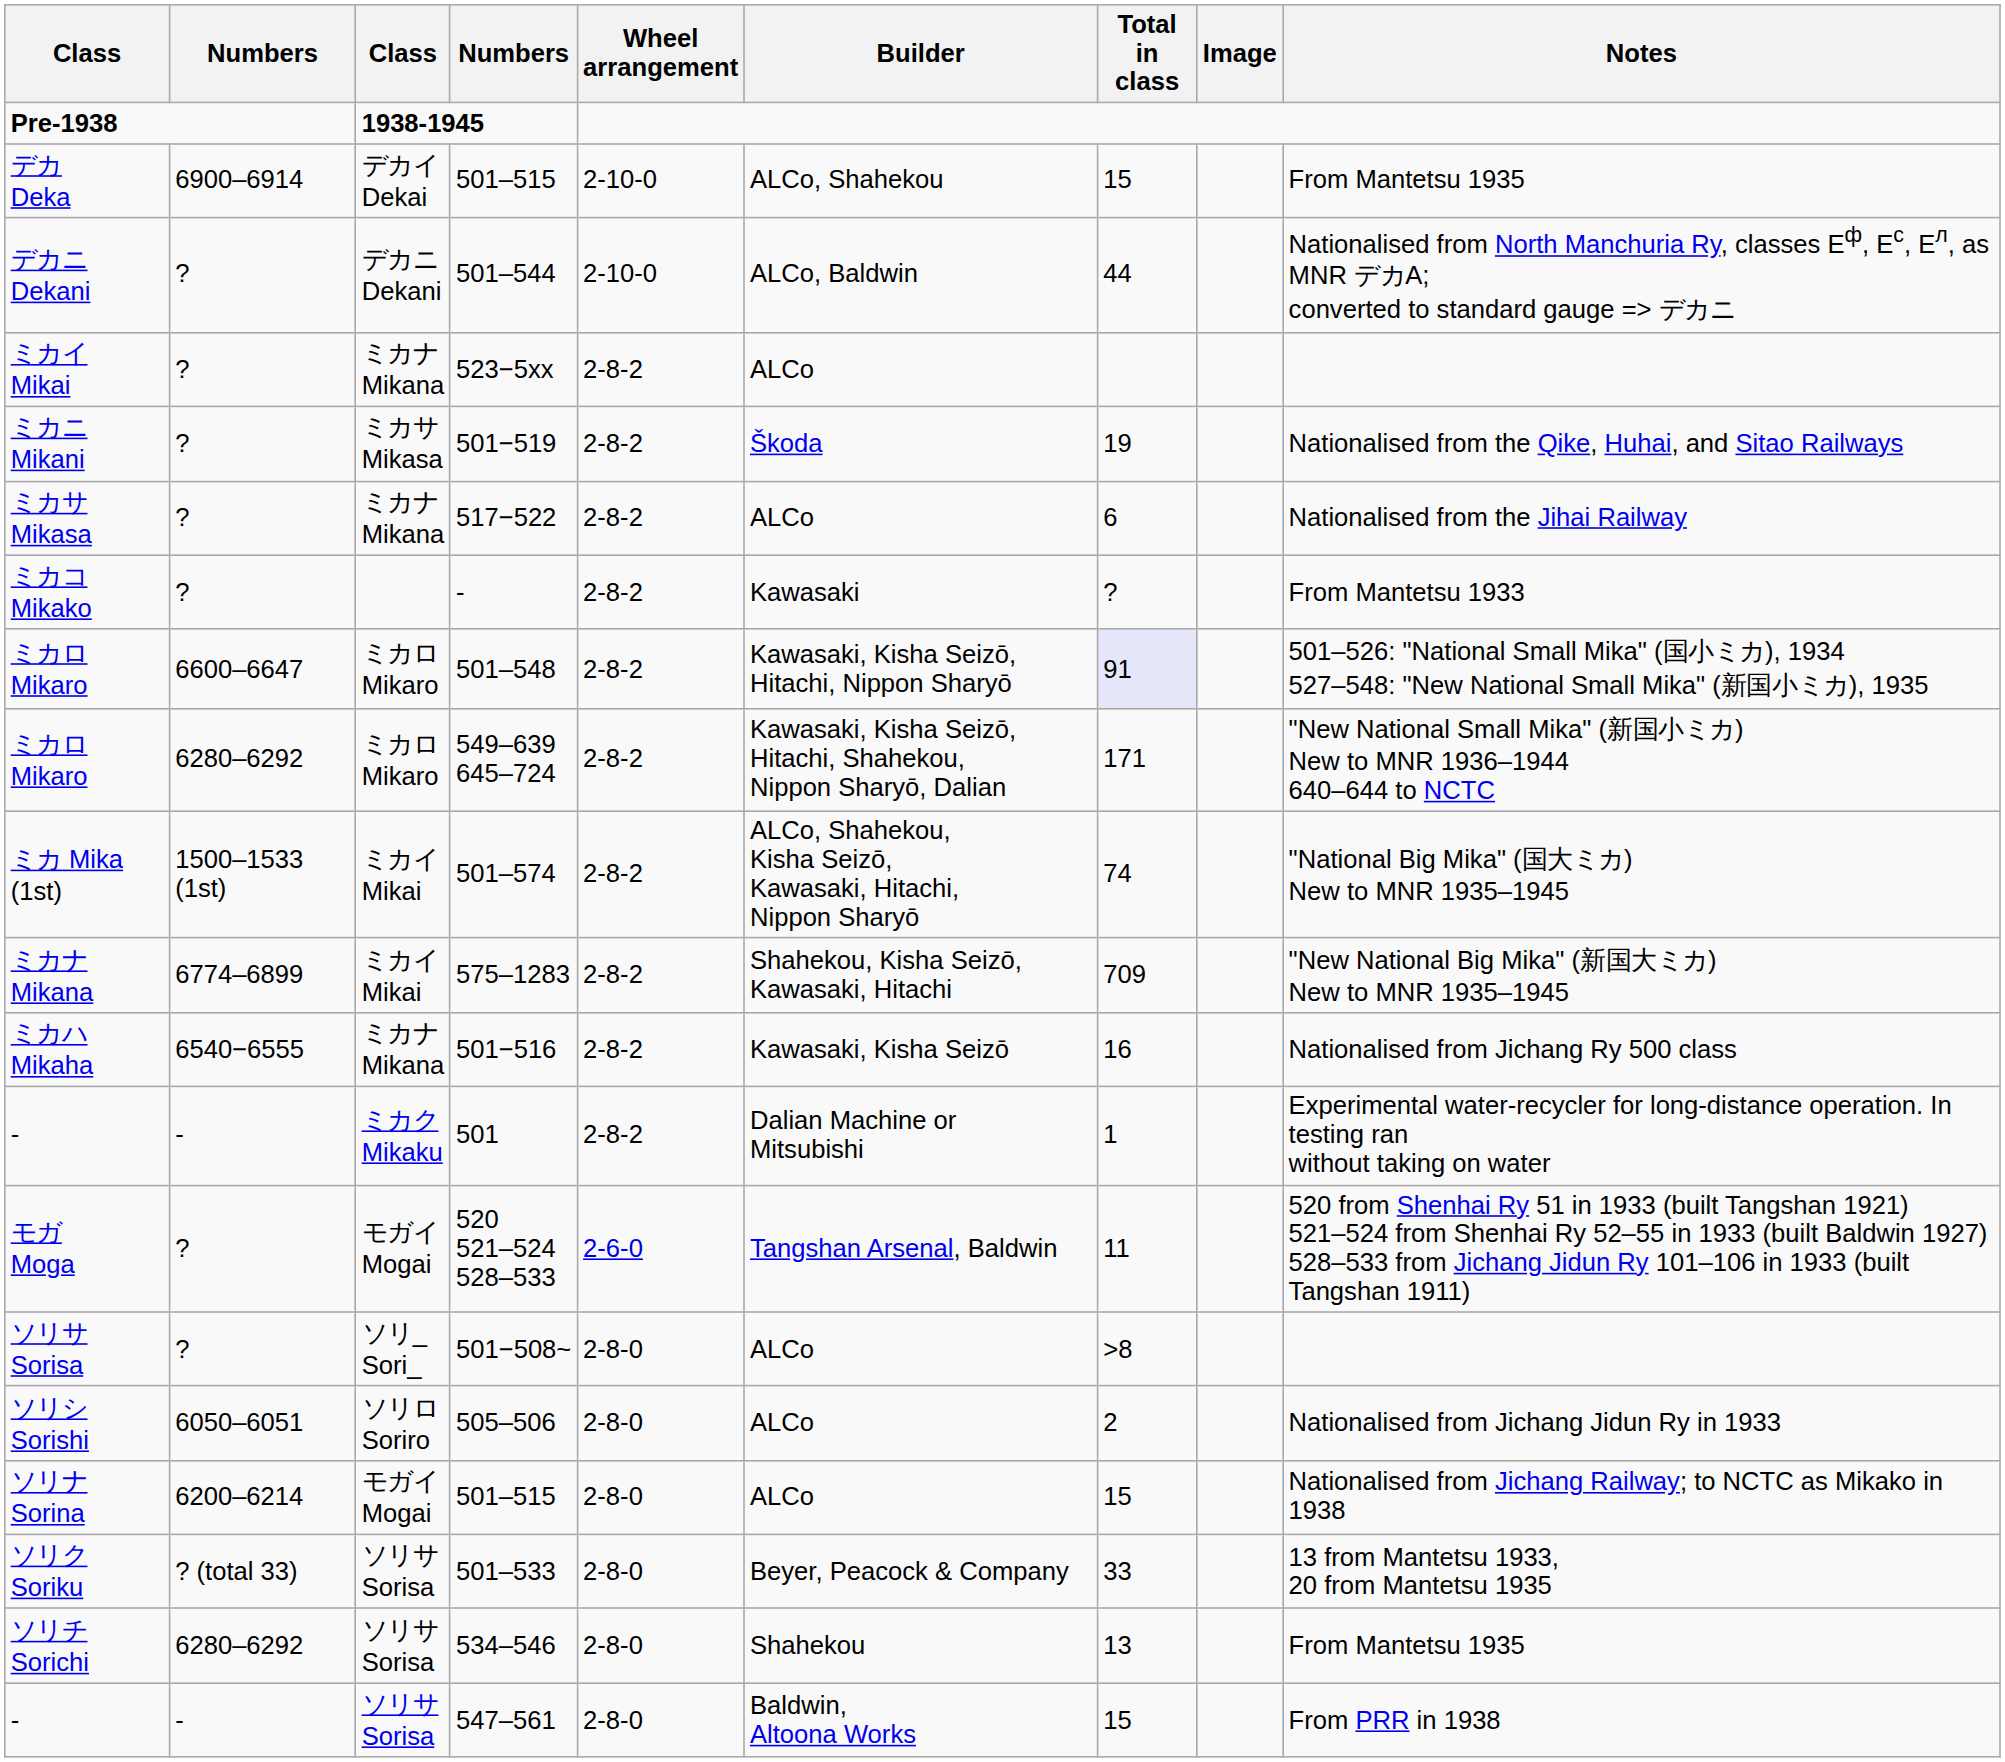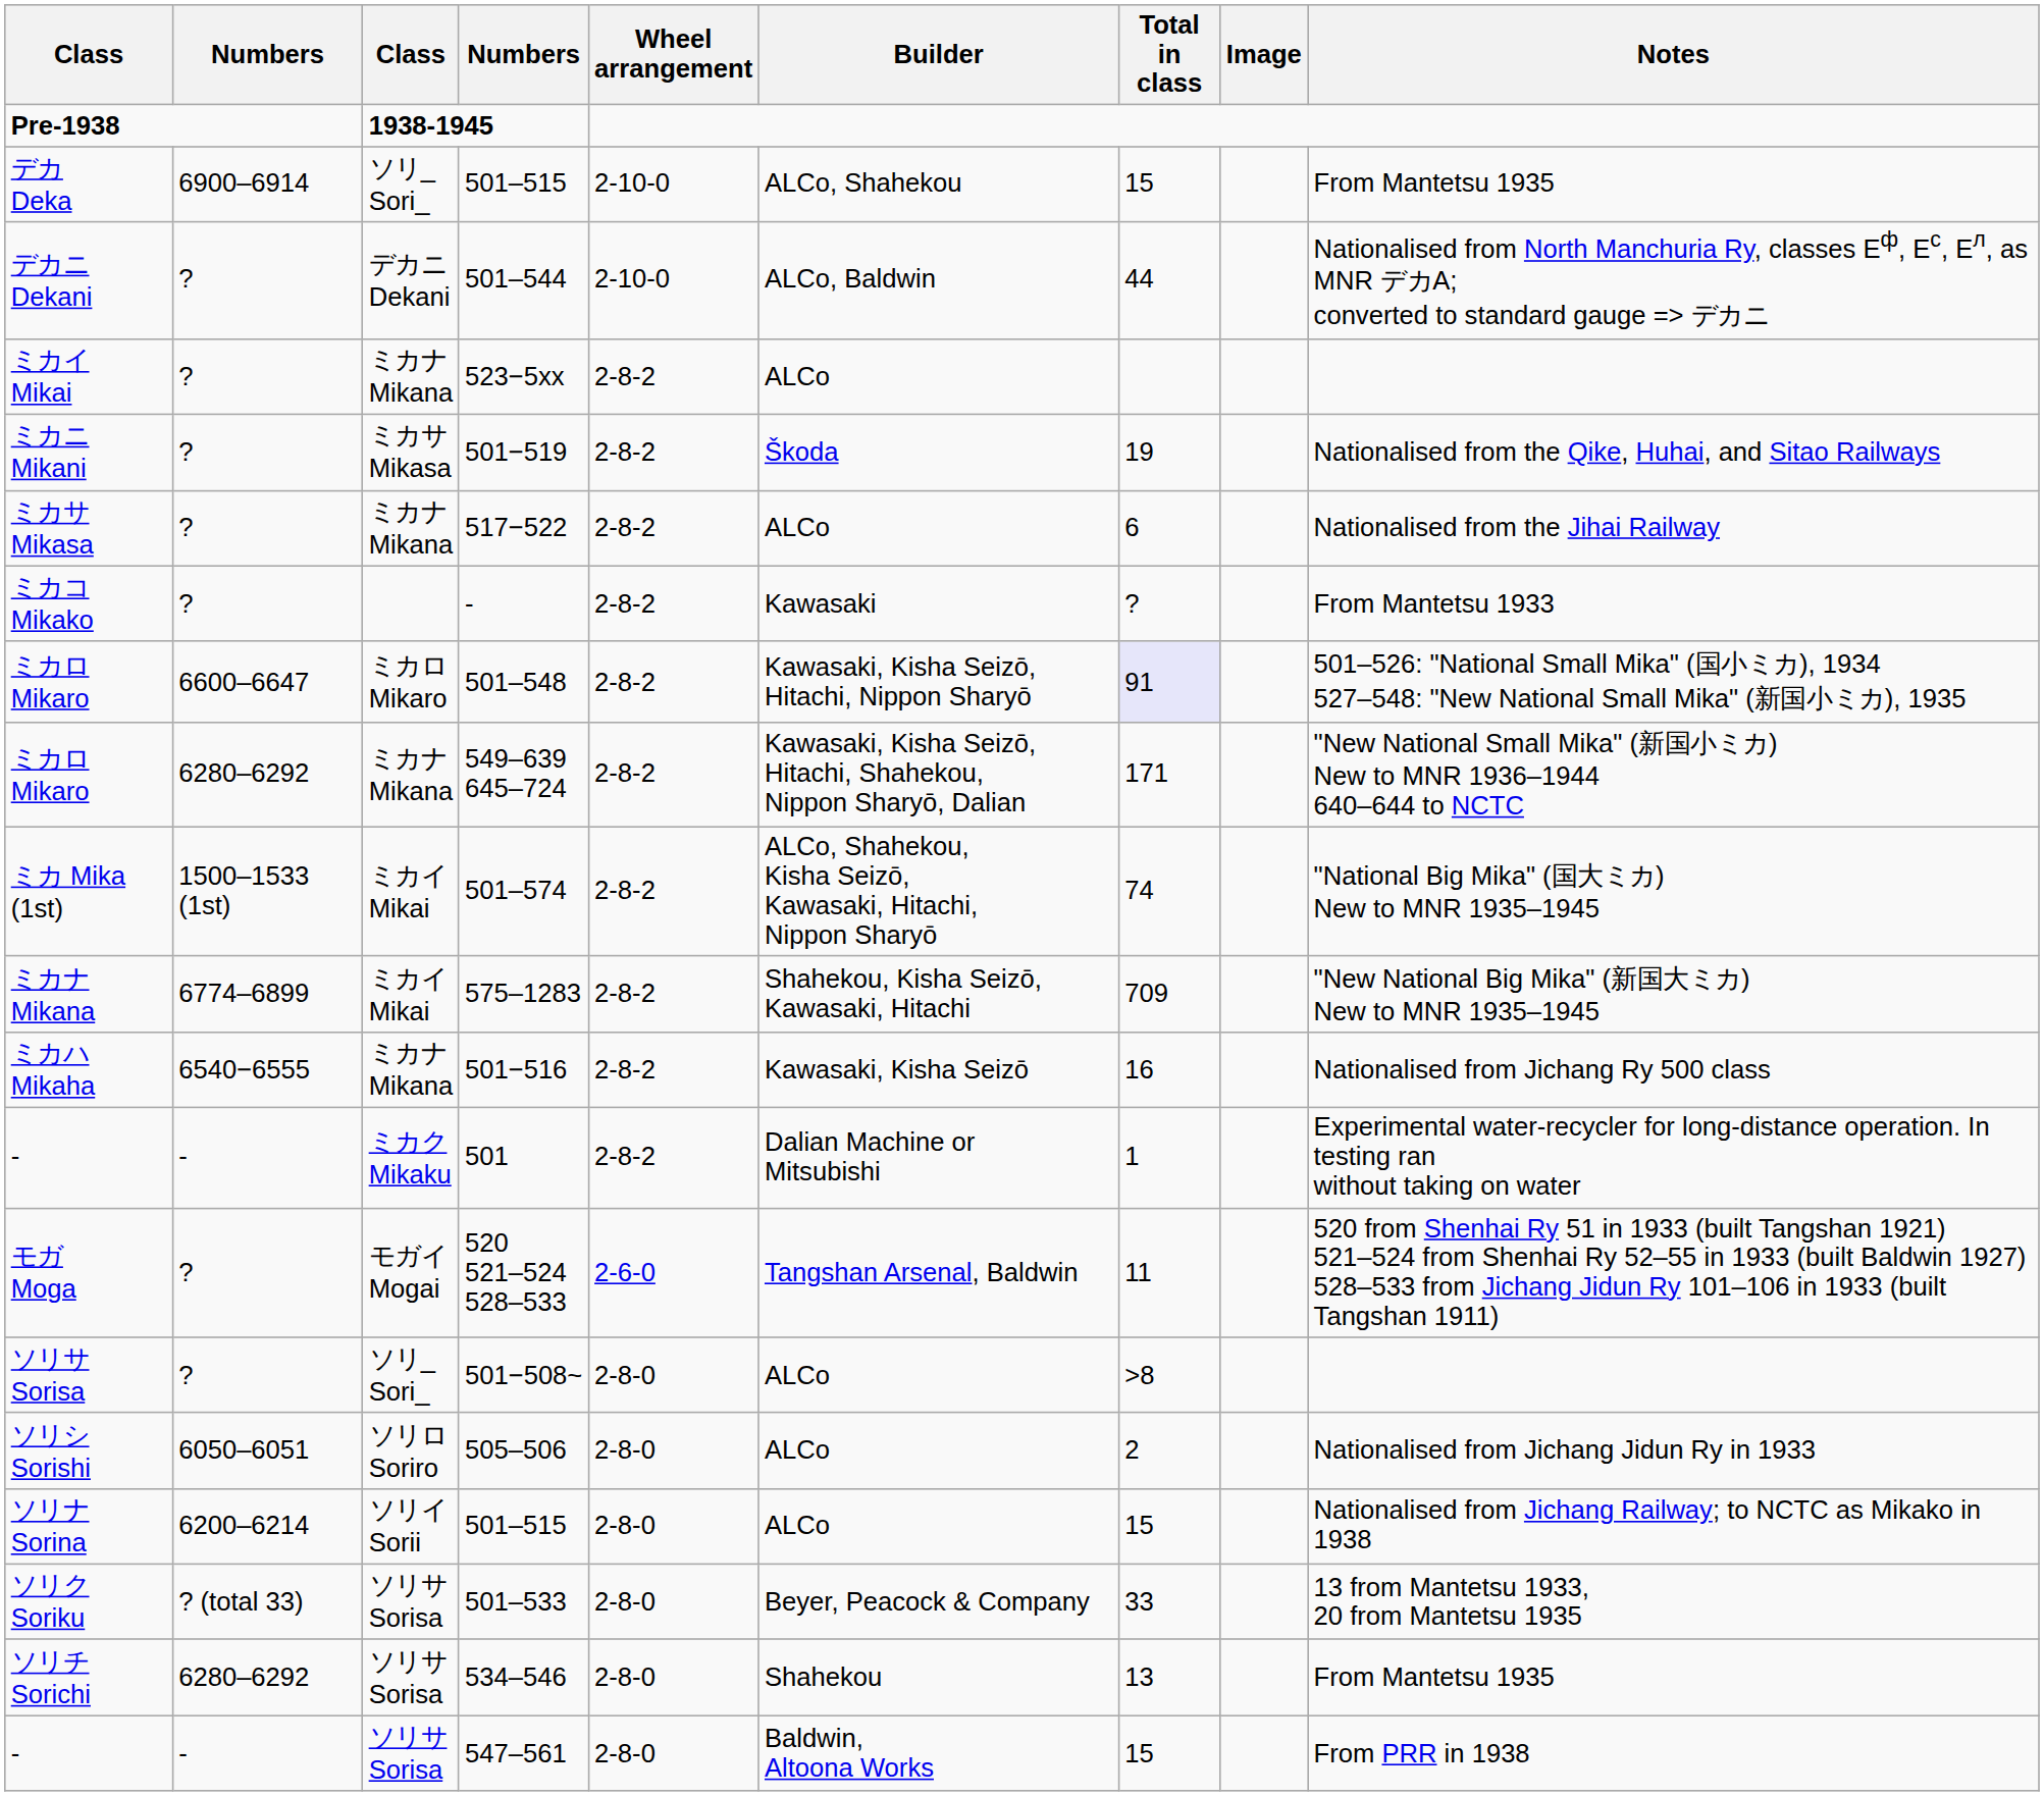デカ Deka | column 3: デカイ Dekai -> ソリ_ Sori_
ミカロ Mikaro / 549–639 645–724 | column 3: ミカロ Mikaro -> ミカナ Mikana
ソリナ Sorina | column 3: モガイ Mogai -> ソリイ Sorii
